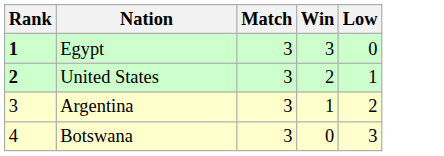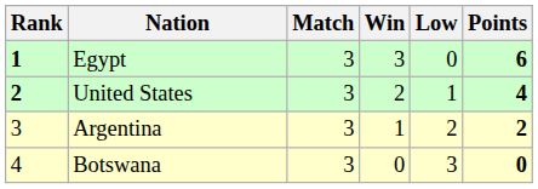+ column: Points | 6 | 4 | 2 | 0
